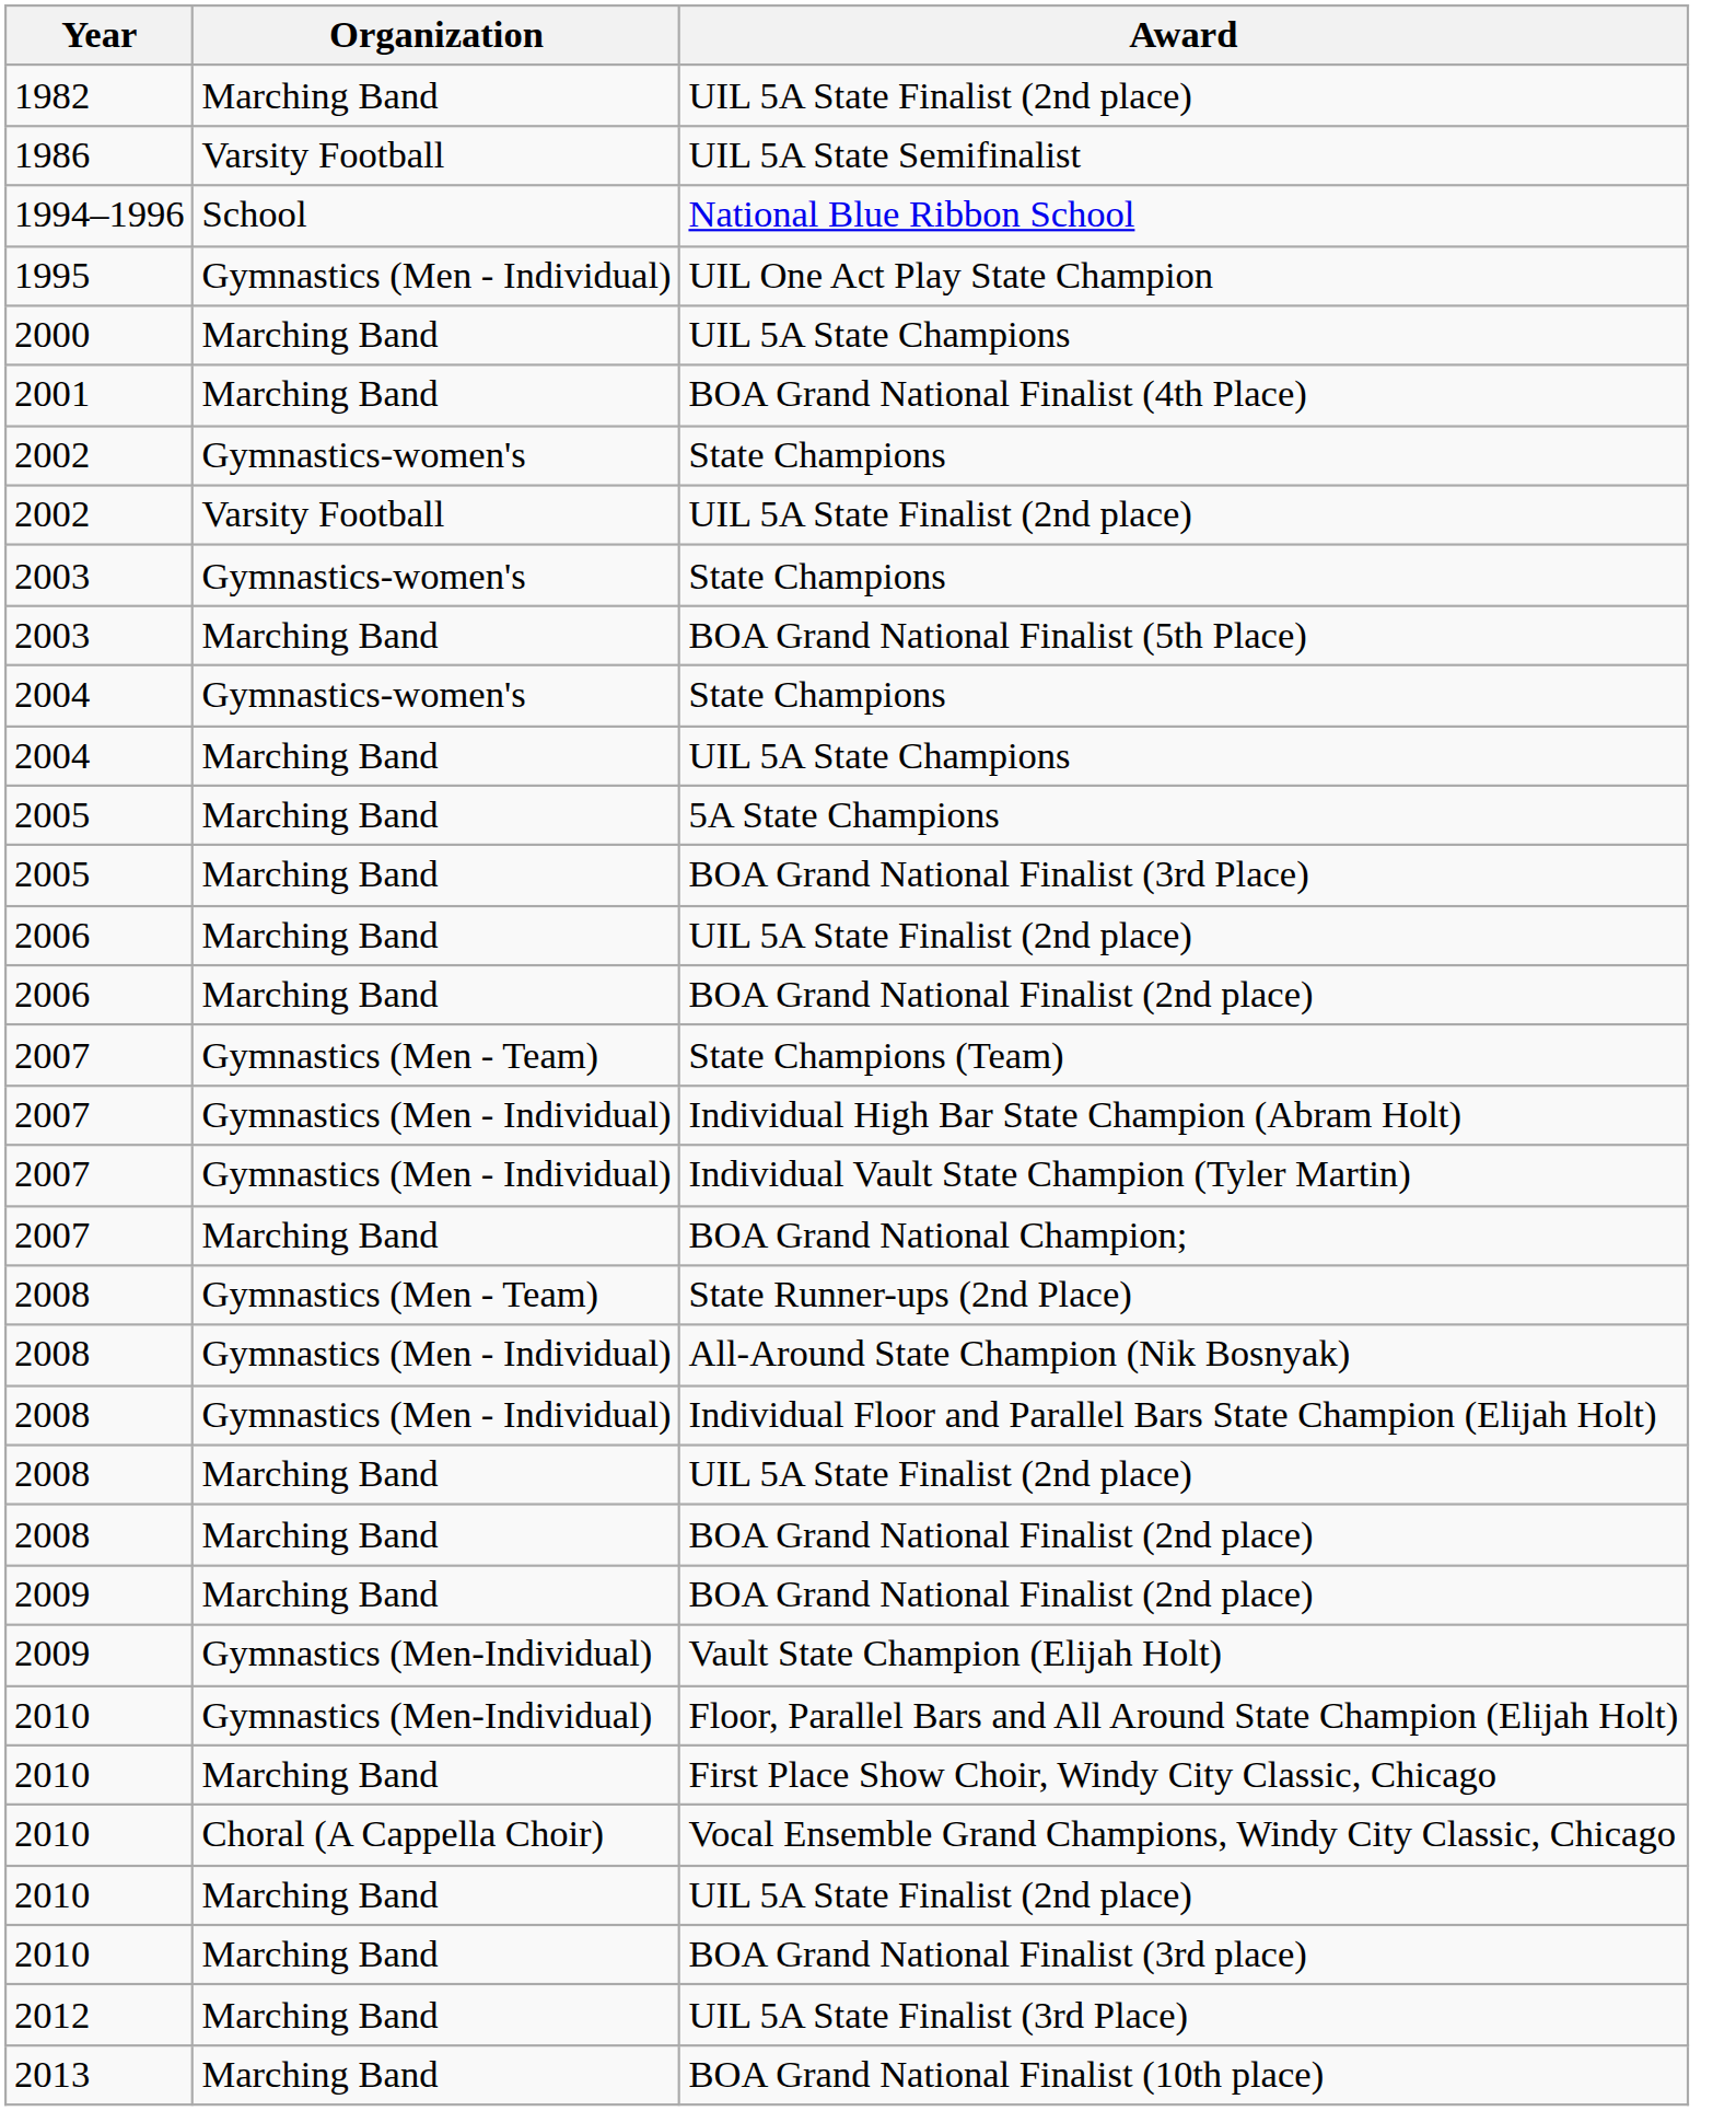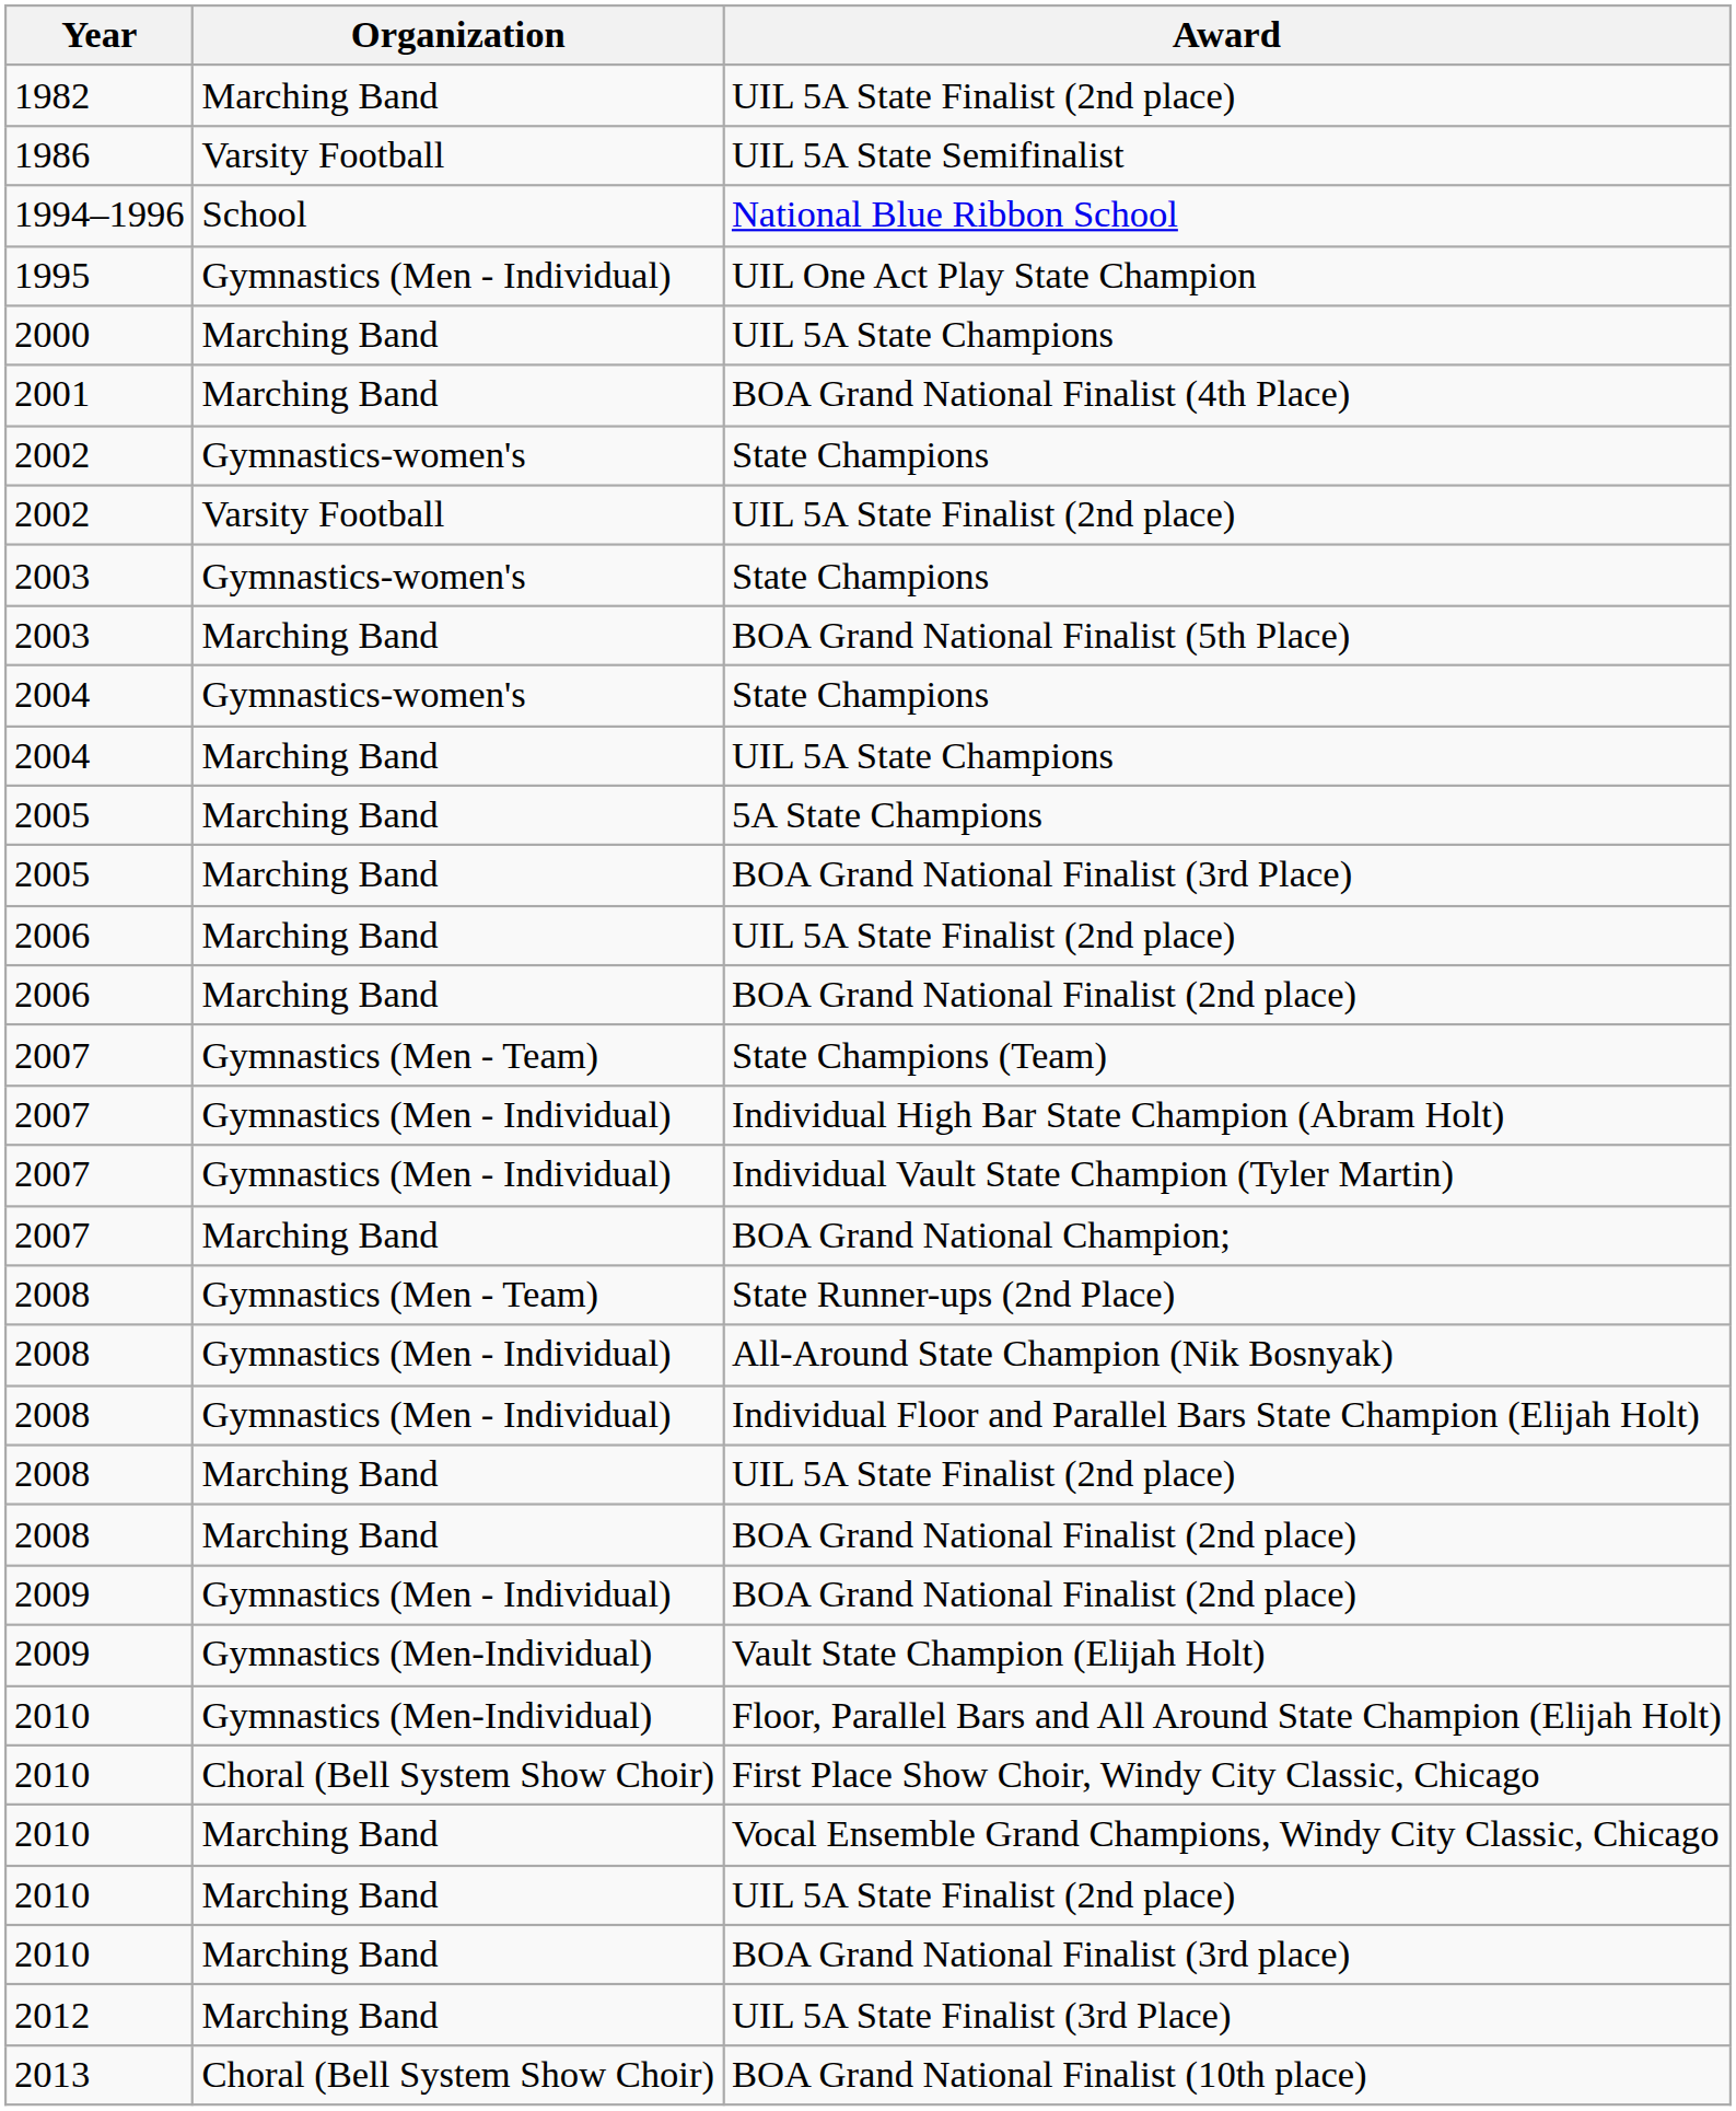2009 / BOA Grand National Finalist (2nd place) | Organization: Marching Band -> Gymnastics (Men - Individual)
First Place Show Choir, Windy City Classic, Chicago | Organization: Marching Band -> Choral (Bell System Show Choir)
Vocal Ensemble Grand Champions, Windy City Classic, Chicago | Organization: Choral (A Cappella Choir) -> Marching Band
BOA Grand National Finalist (10th place) | Organization: Marching Band -> Choral (Bell System Show Choir)
